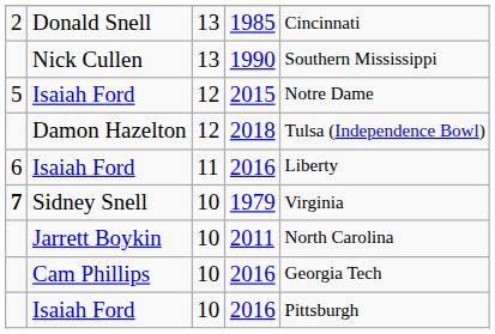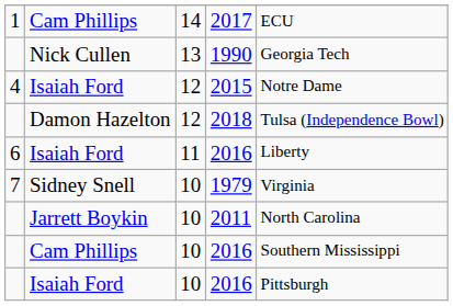+ row: 1 | Cam Phillips | 14 | 2017 | ECU
- row: 2 | Donald Snell | 13 | 1985 | Cincinnati
1990 | column 5: Southern Mississippi -> Georgia Tech
2015 | column 1: 5 -> 4
1979 | column 1: bold -> normal
Cam Phillips / 2016 | column 5: Georgia Tech -> Southern Mississippi
